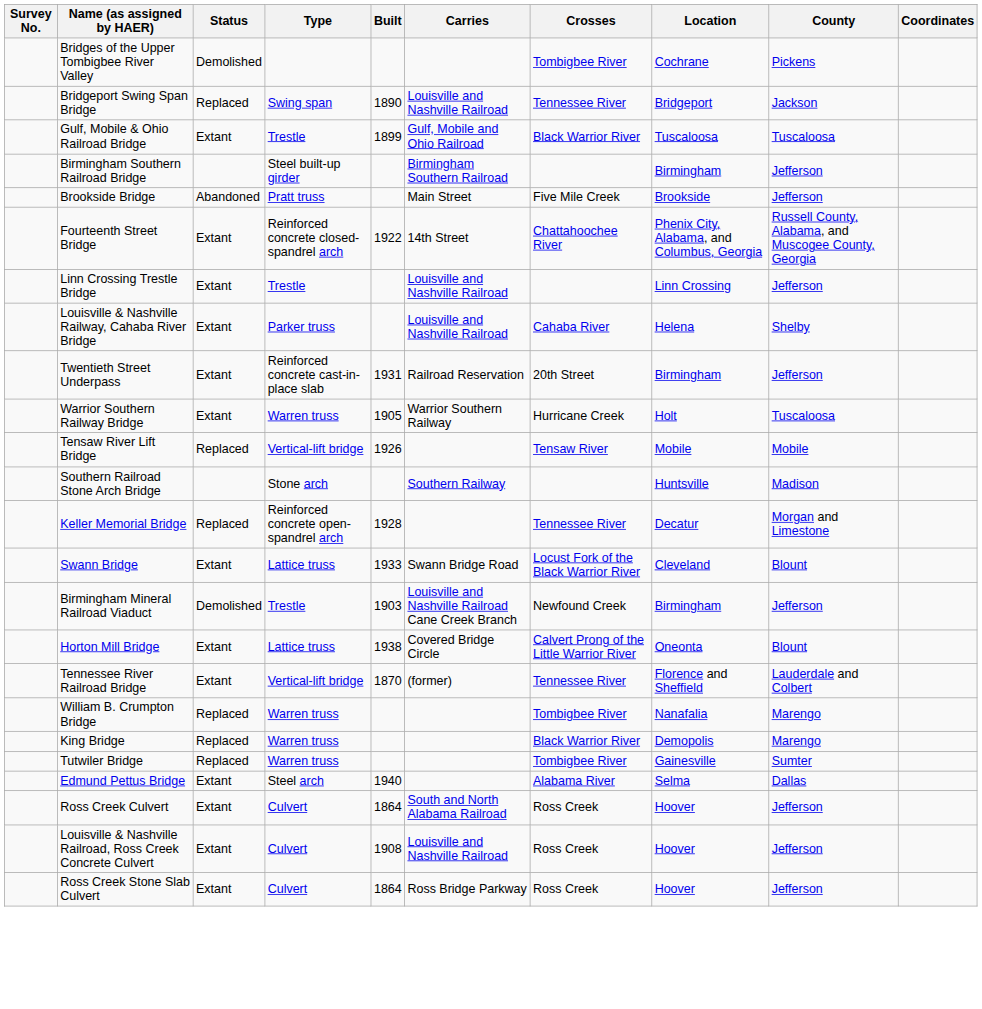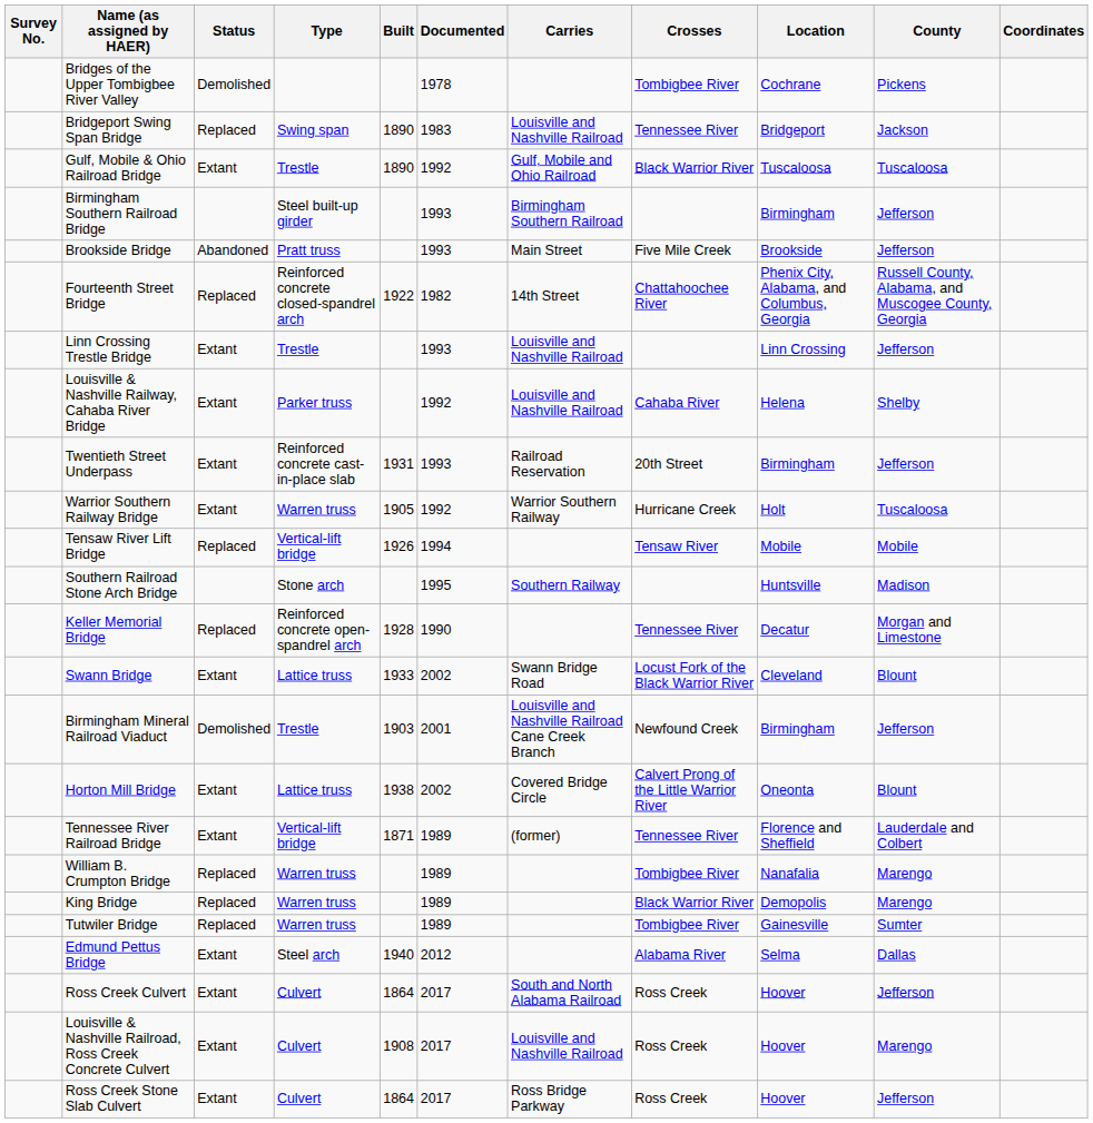+ column: Documented | 1978 | 1983 | 1992 | 1993 | 1993 | 1982 | 1993 | 1992 | 1993 | 1992 | 1994 | 1995 | 1990 | 2002 | 2001 | 2002 | 1989 | 1989 | 1989 | 1989 | 2012 | 2017 | 2017 | 2017
Gulf, Mobile & Ohio Railroad Bridge | Built: 1899 -> 1890
Fourteenth Street Bridge | Status: Extant -> Replaced
Tennessee River Railroad Bridge | Built: 1870 -> 1871
Louisville & Nashville Railroad, Ross Creek Concrete Culvert | County: Jefferson -> Marengo
